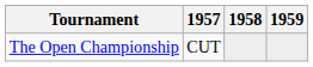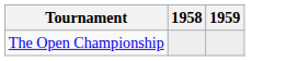- column: 1957 | CUT
